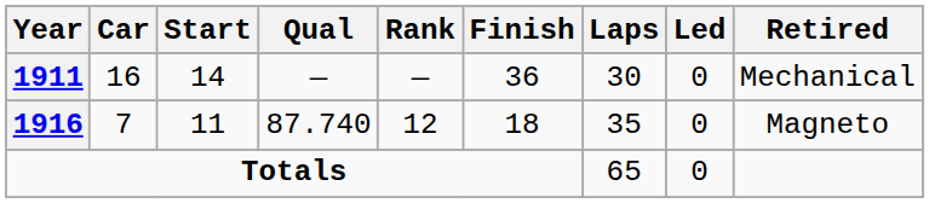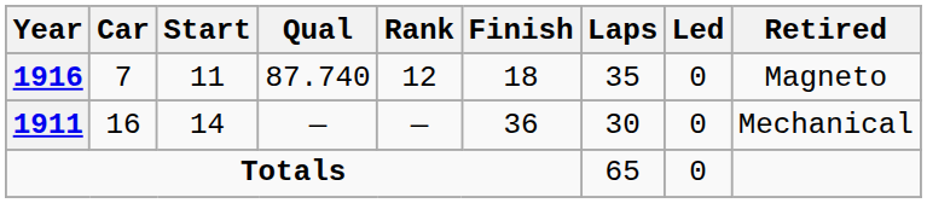rows swapped: 1911 <-> 1916
